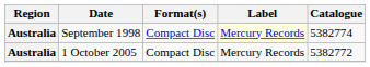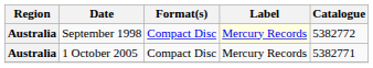September 1998 | Catalogue: 5382774 -> 5382772
1 October 2005 | Catalogue: 5382772 -> 5382771
